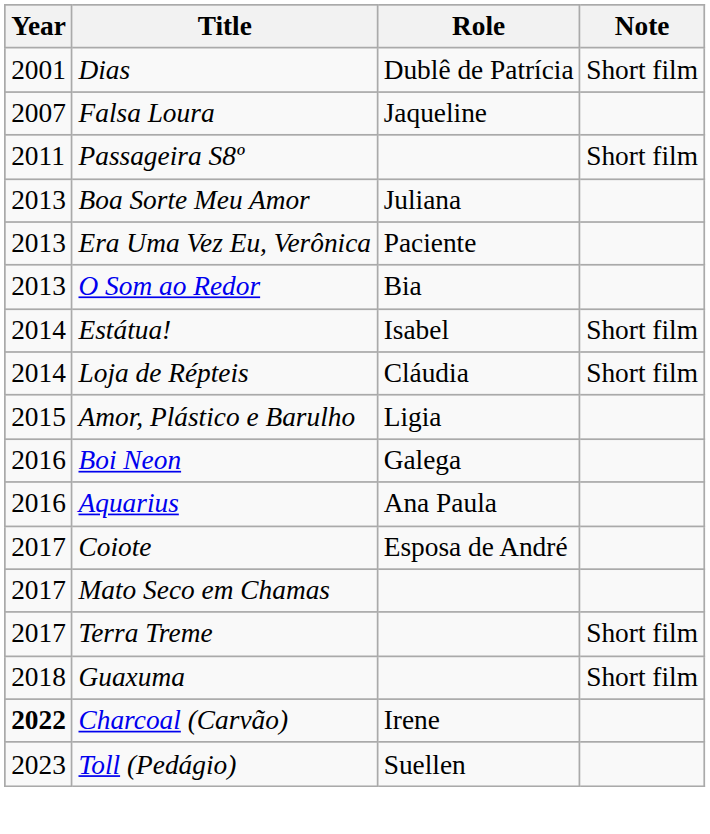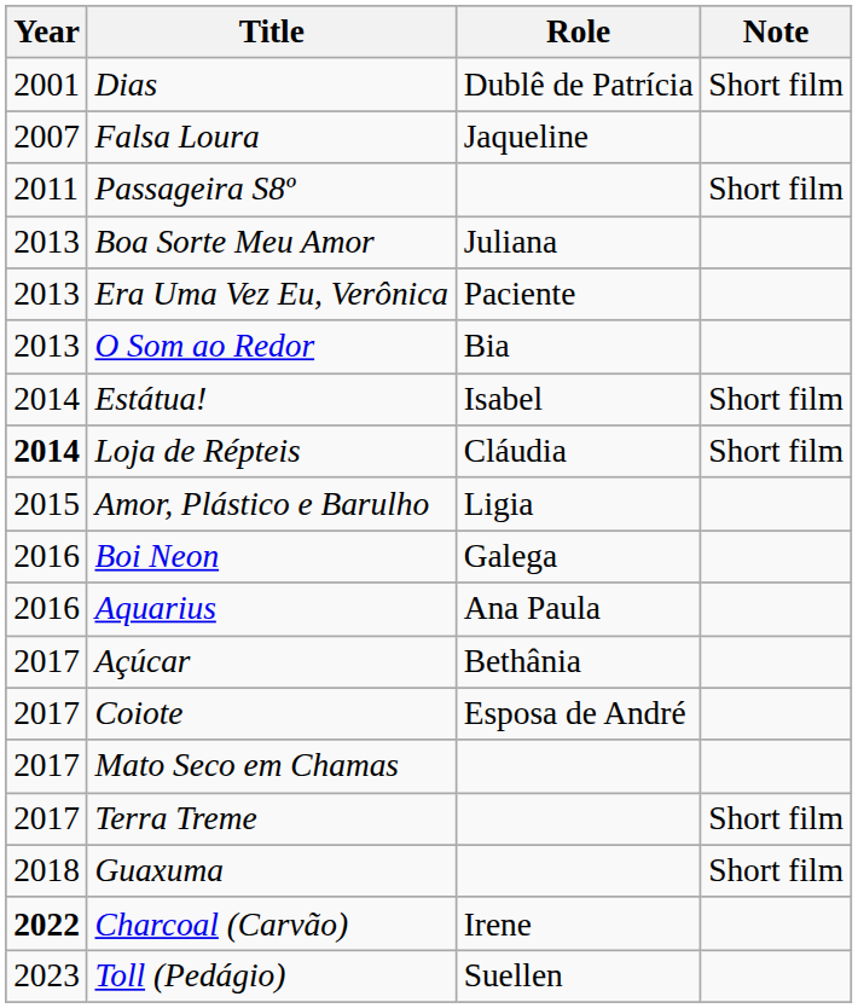Loja de Répteis | Year: normal -> bold
+ row: 2017 | Açúcar | Bethânia
